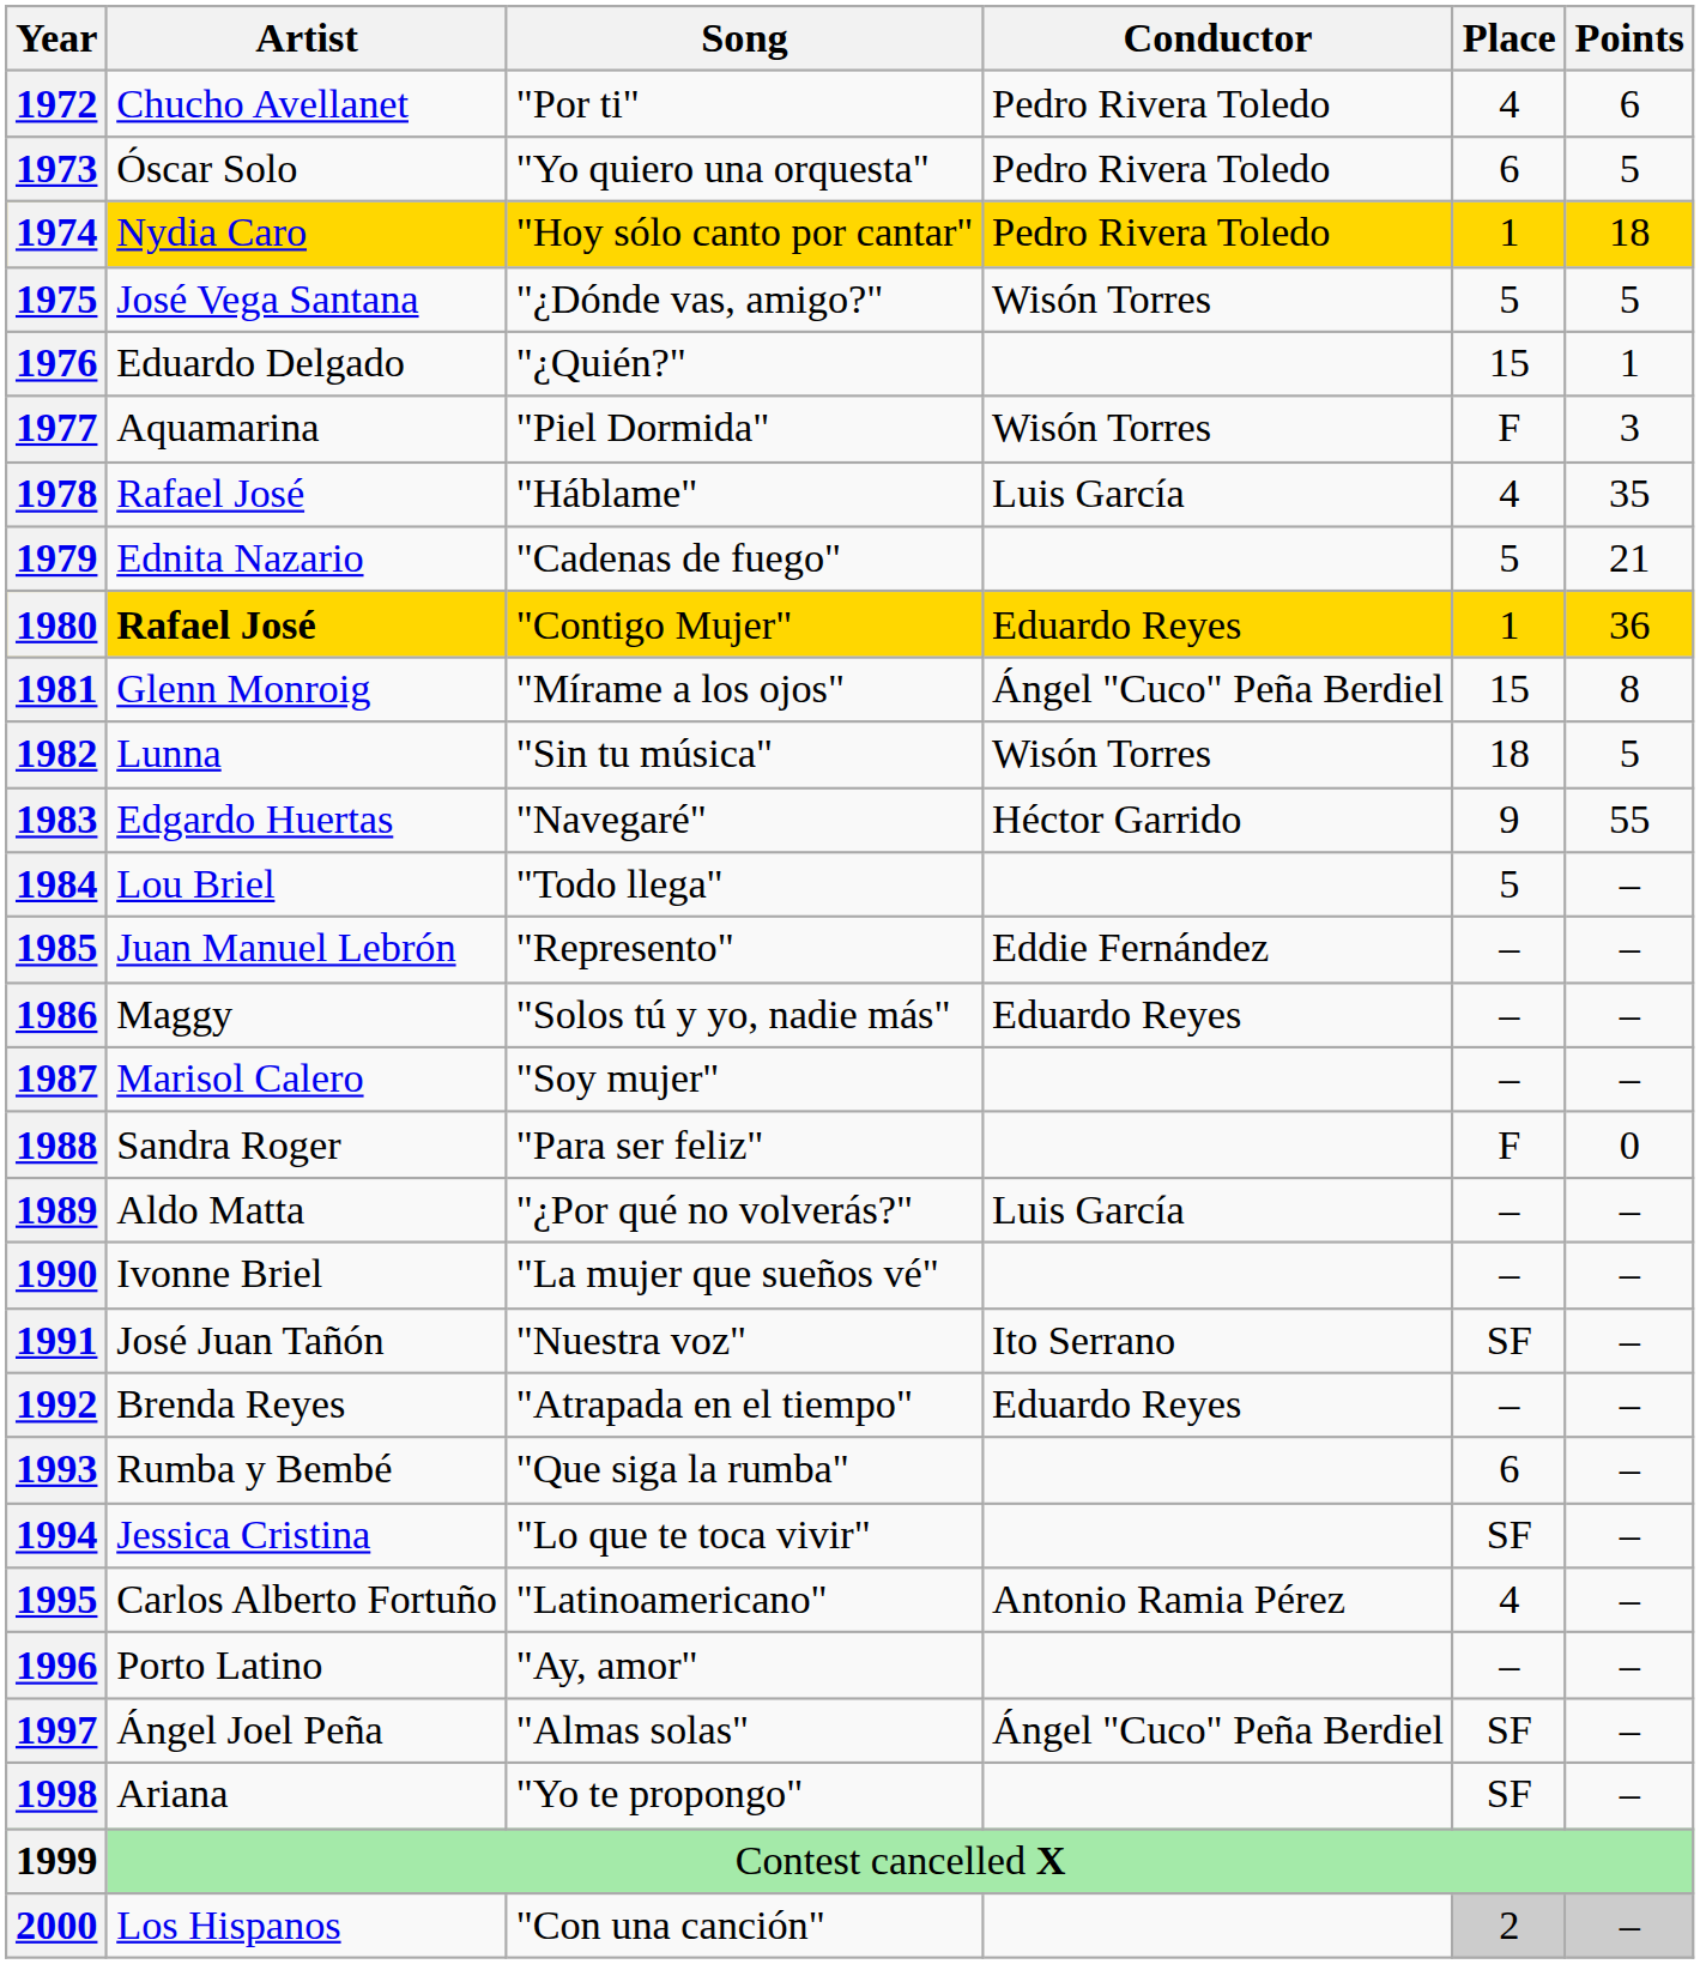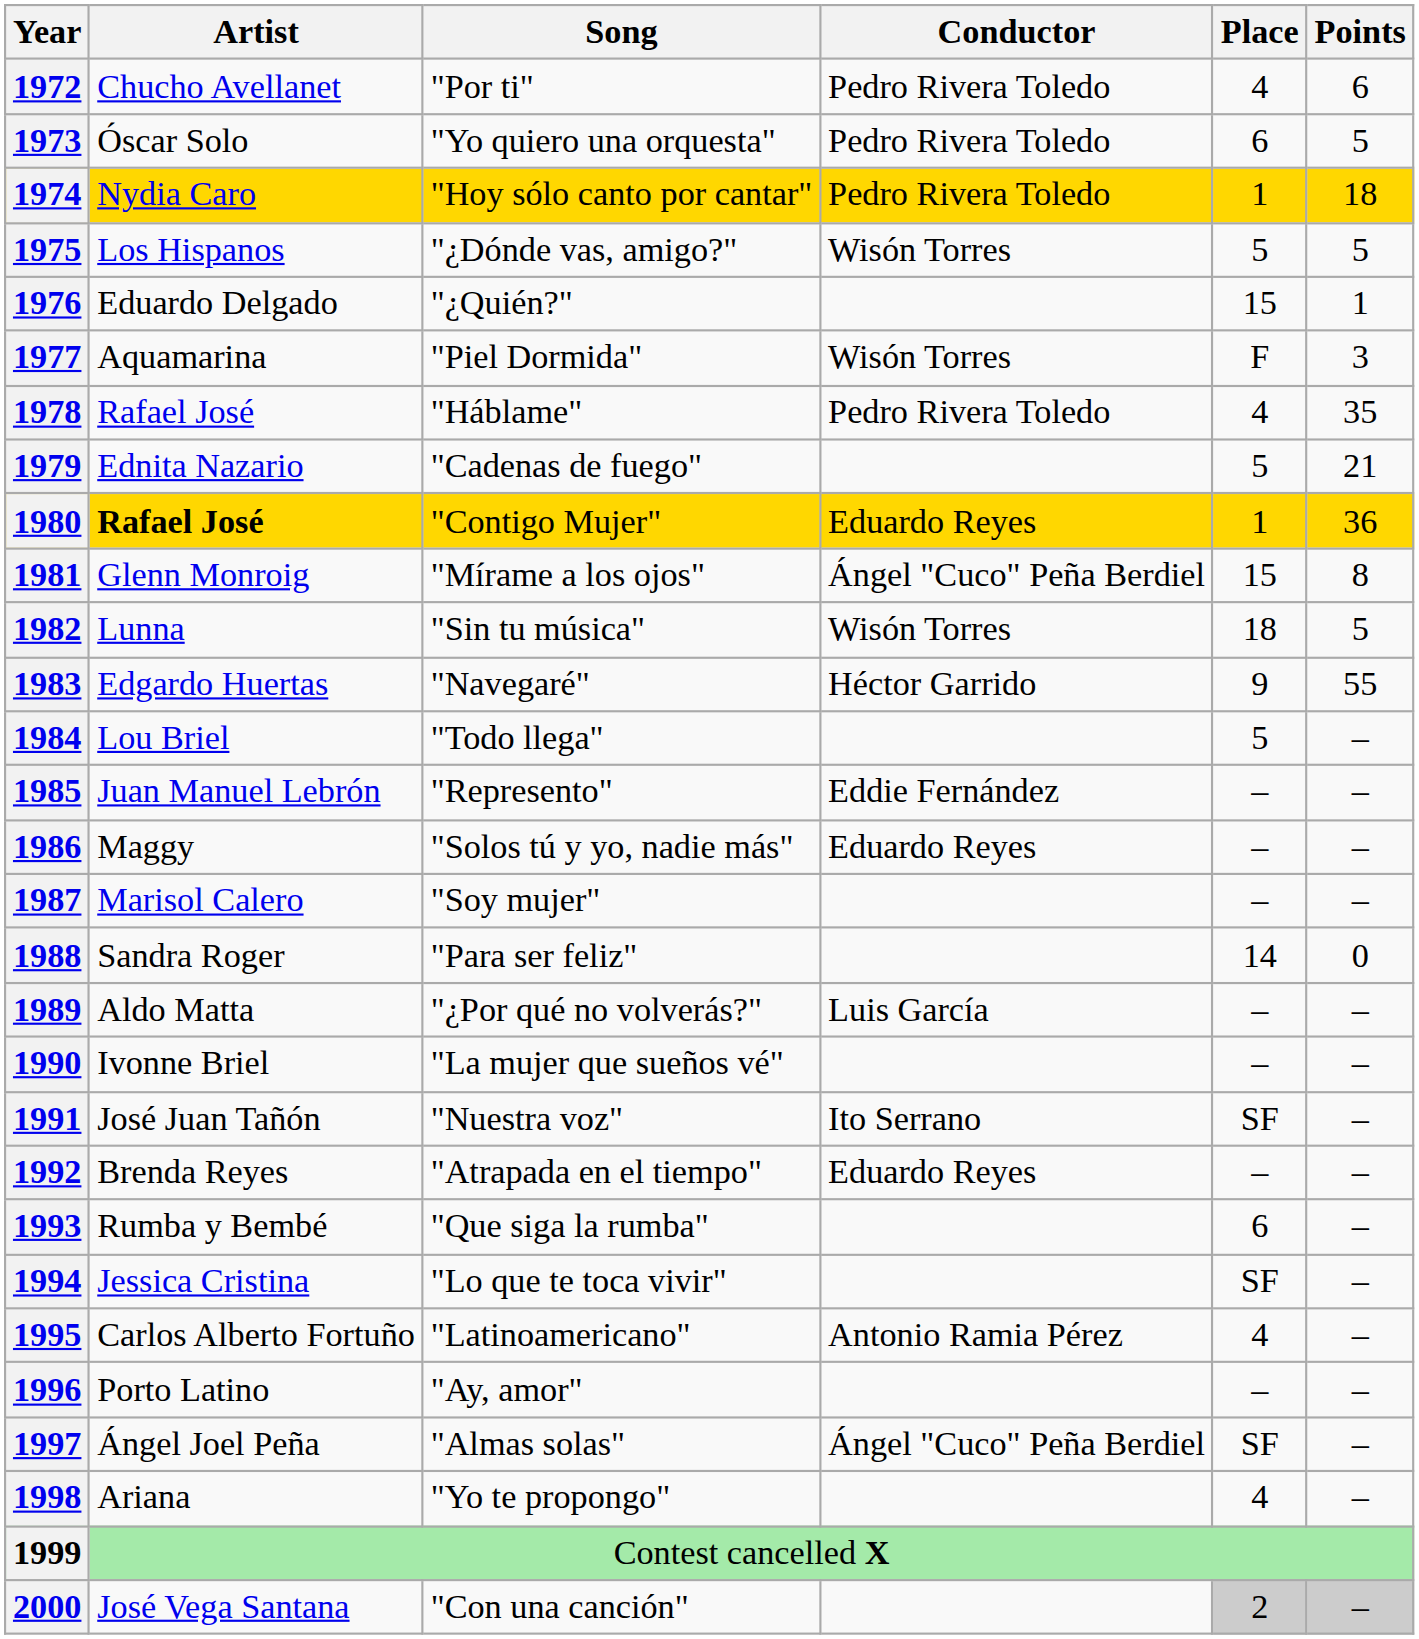1975 | Artist: José Vega Santana -> Los Hispanos
1978 | Conductor: Luis García -> Pedro Rivera Toledo
1988 | Place: F -> 14
1998 | Place: SF -> 4
2000 | Artist: Los Hispanos -> José Vega Santana
